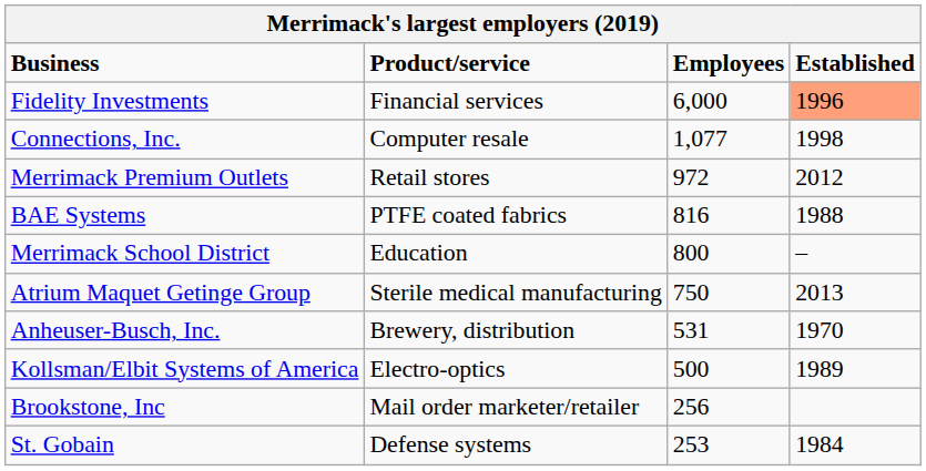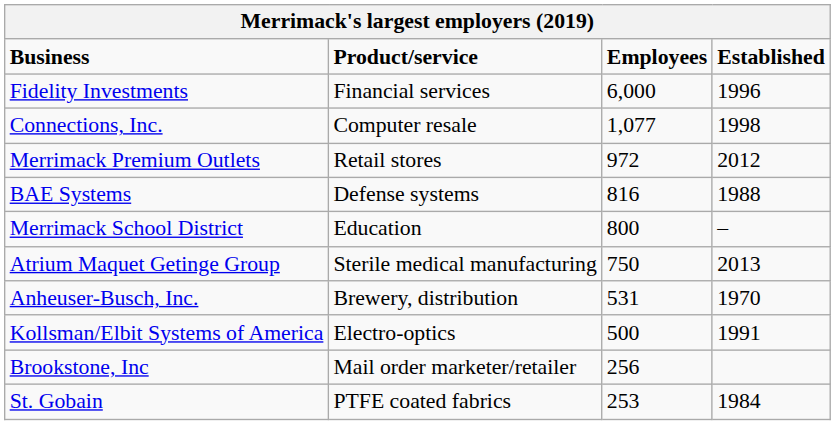Fidelity Investments | Established: lightsalmon background -> no background
BAE Systems | Product/service: PTFE coated fabrics -> Defense systems
Kollsman/Elbit Systems of America | Established: 1989 -> 1991
St. Gobain | Product/service: Defense systems -> PTFE coated fabrics
